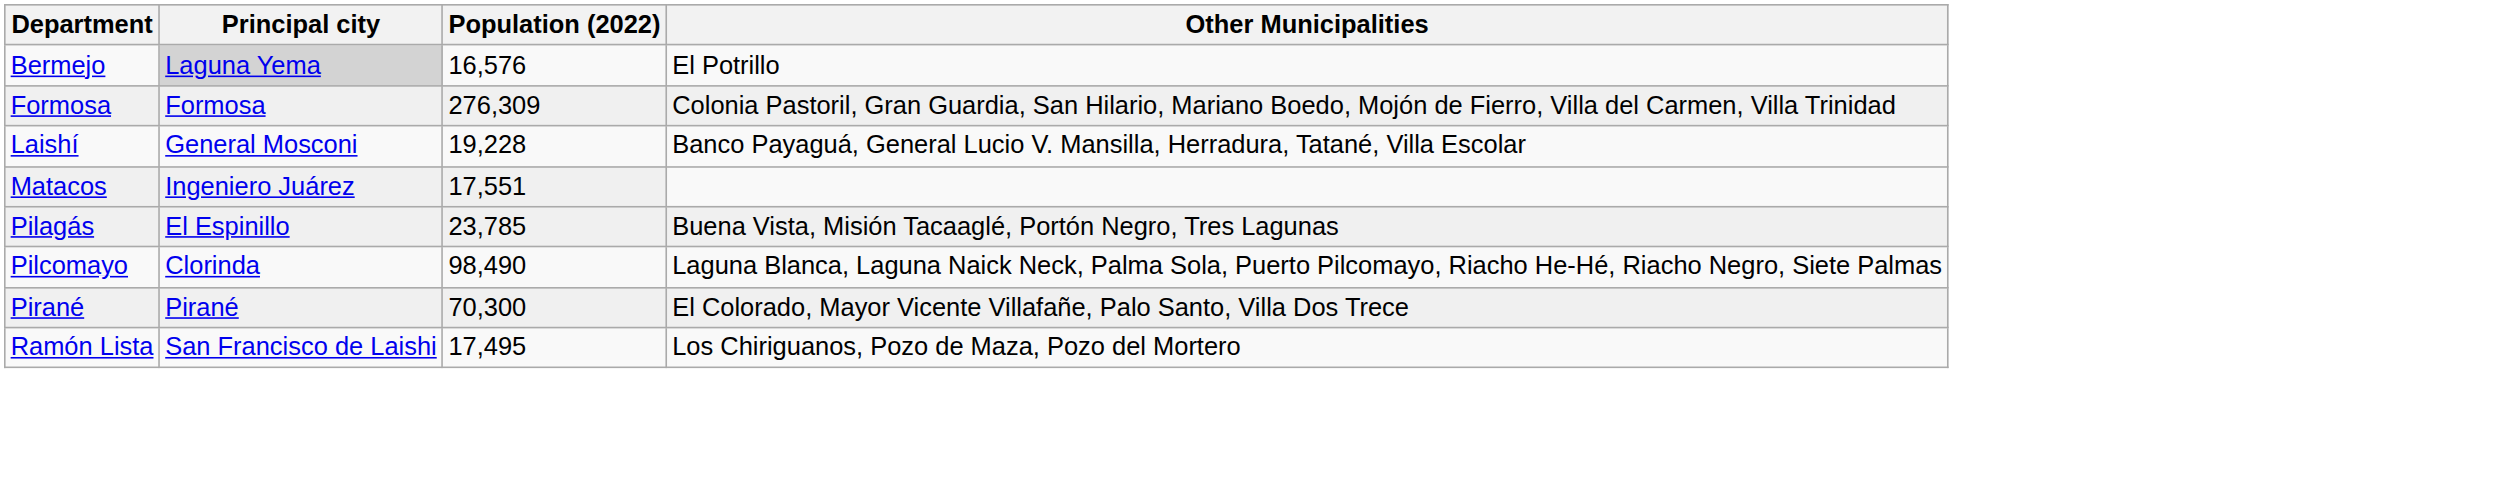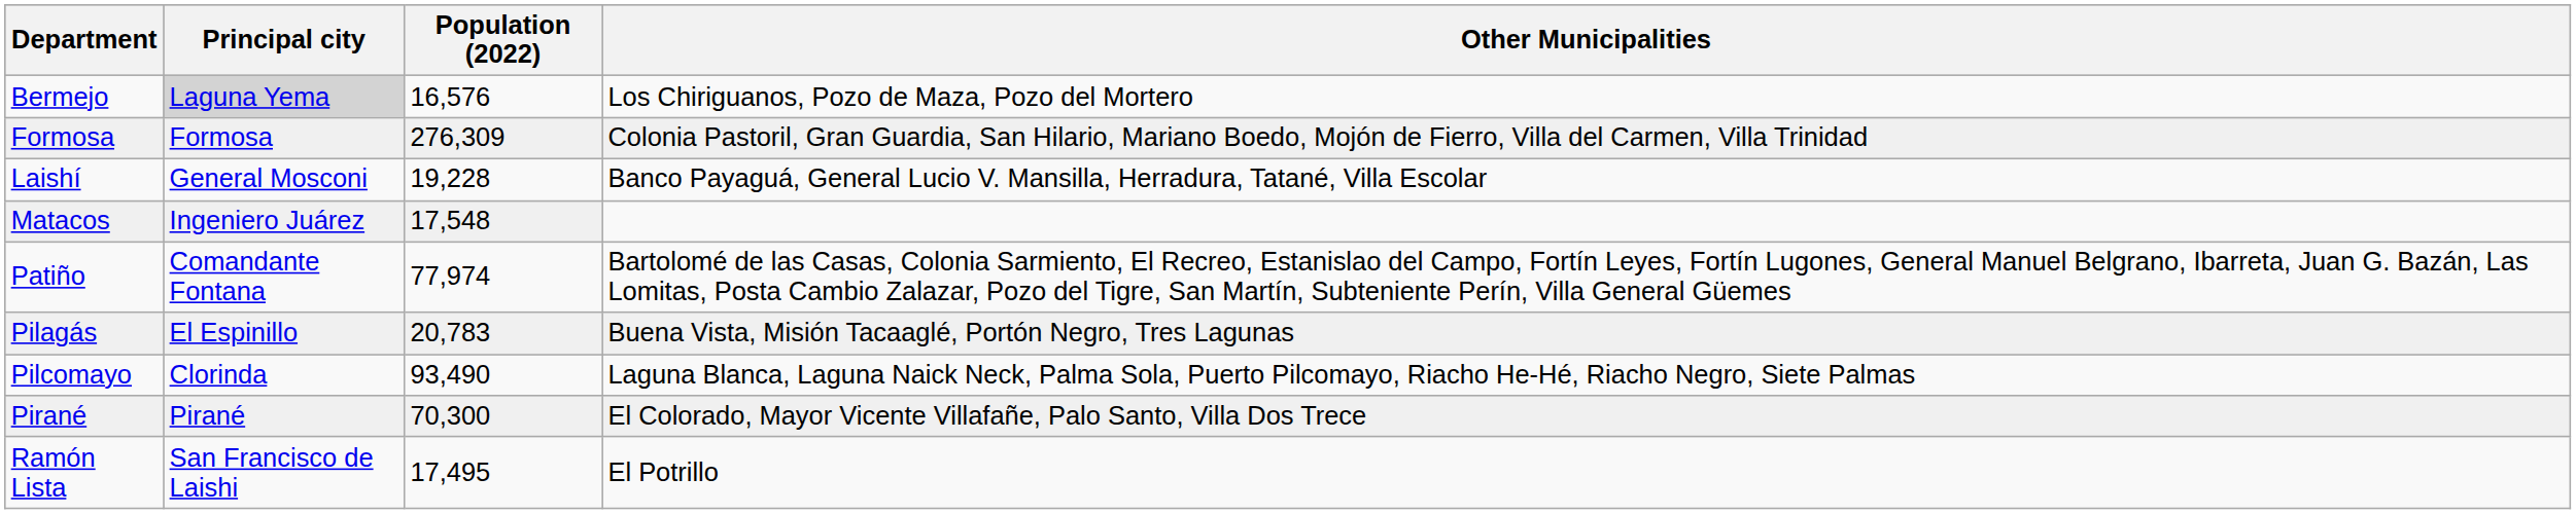Bermejo | Other Municipalities: El Potrillo -> Los Chiriguanos, Pozo de Maza, Pozo del Mortero
Matacos | Population (2022): 17,551 -> 17,548
+ row: Patiño | Comandante Fontana | 77,974 | Bartolomé de las Casas, Colonia Sarmiento, El Recreo, Estanislao del Campo, Fortín Leyes, Fortín Lugones, General Manuel Belgrano, Ibarreta, Juan G. Bazán, Las Lomitas, Posta Cambio Zalazar, Pozo del Tigre, San Martín, Subteniente Perín, Villa General Güemes
Pilagás | Population (2022): 23,785 -> 20,783
Pilcomayo | Population (2022): 98,490 -> 93,490
Ramón Lista | Other Municipalities: Los Chiriguanos, Pozo de Maza, Pozo del Mortero -> El Potrillo
